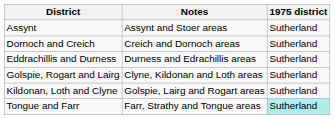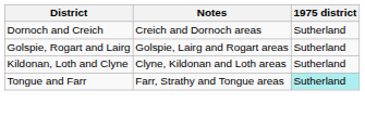- row: Assynt | Assynt and Stoer areas | Sutherland
- row: Eddrachillis and Durness | Durness and Edrachillis areas | Sutherland
Golspie, Rogart and Lairg | Notes: Clyne, Kildonan and Loth areas -> Golspie, Lairg and Rogart areas
Kildonan, Loth and Clyne | Notes: Golspie, Lairg and Rogart areas -> Clyne, Kildonan and Loth areas
